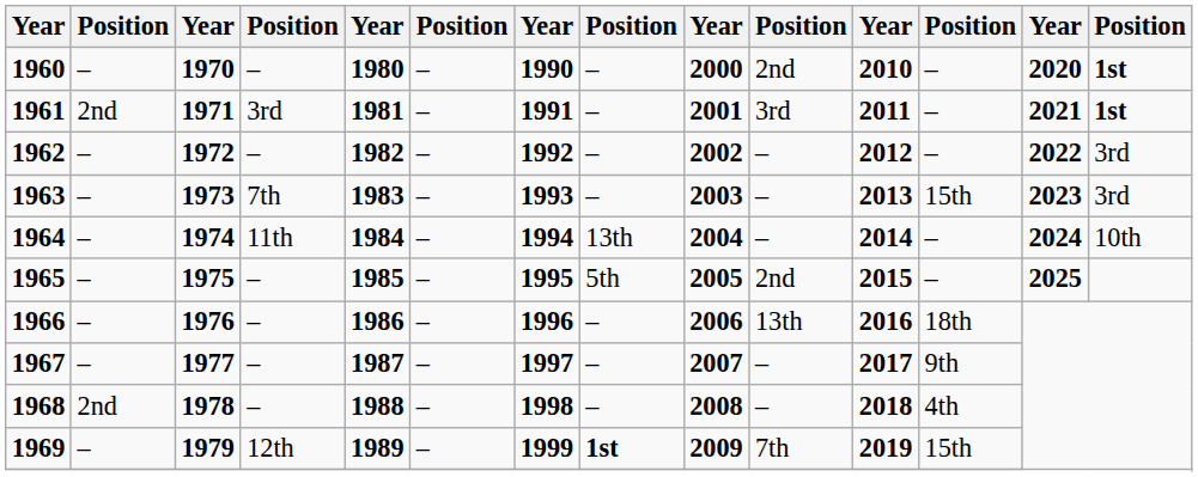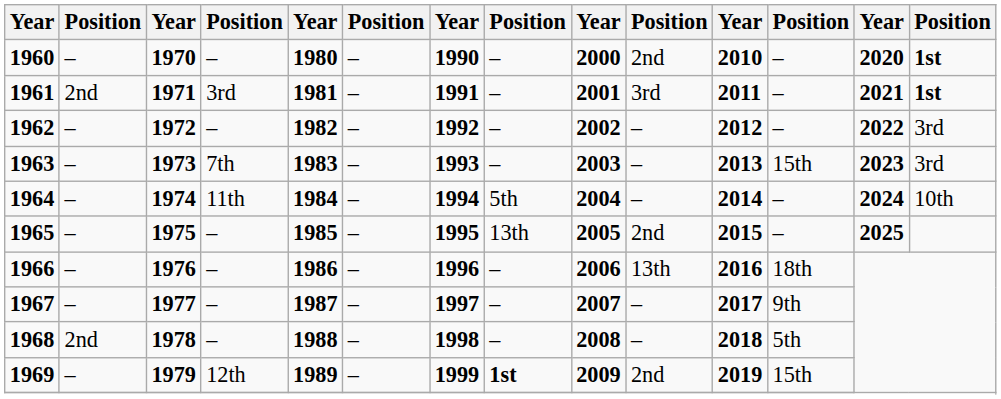1964 | column 8: 13th -> 5th
1965 | column 8: 5th -> 13th
1968 | column 12: 4th -> 5th
1969 | column 10: 7th -> 2nd
